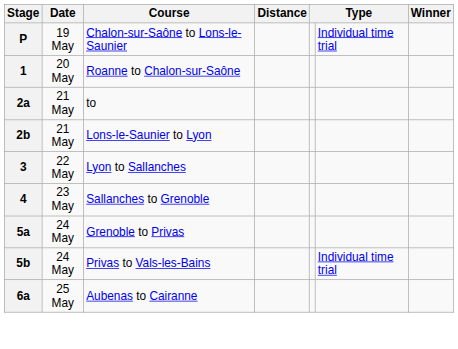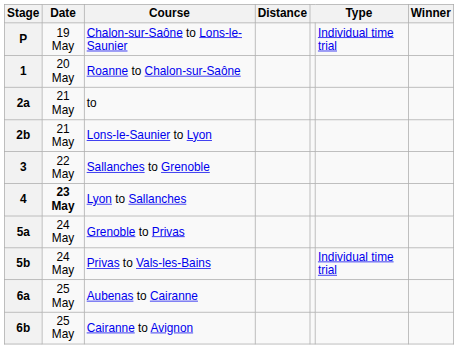3 | Course: Lyon to Sallanches -> Sallanches to Grenoble
4 | Date: normal -> bold
4 | Course: Sallanches to Grenoble -> Lyon to Sallanches
+ row: 6b | 25 May | Cairanne to Avignon
